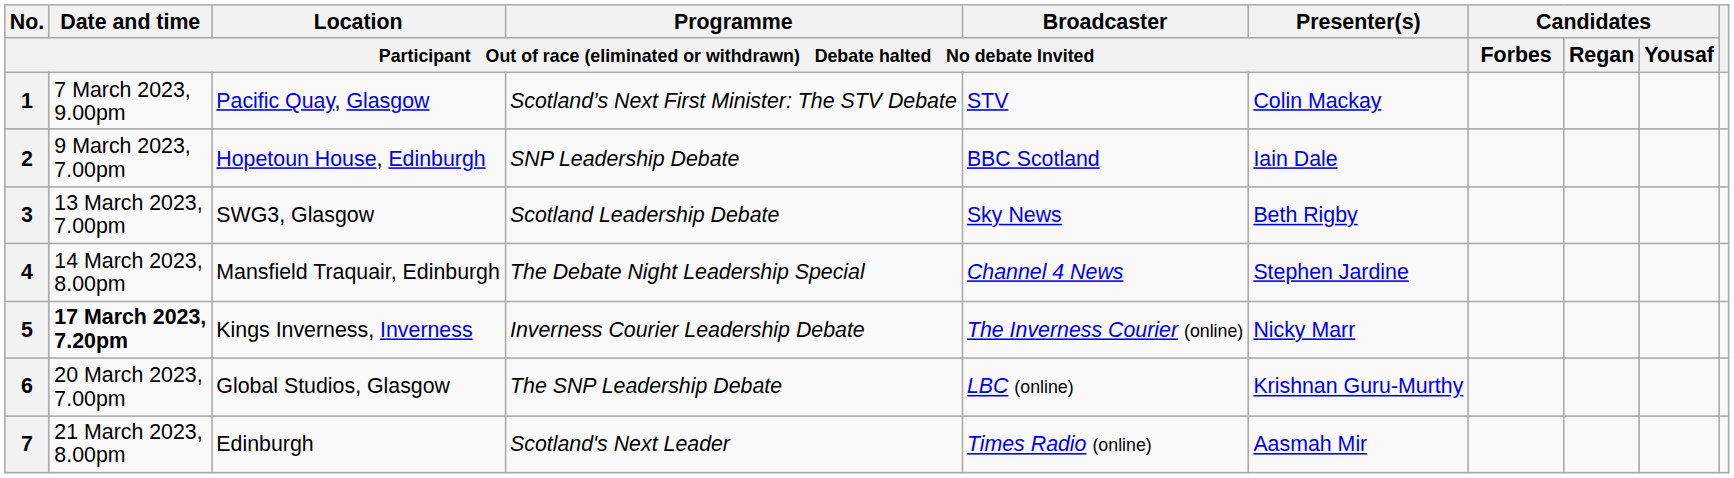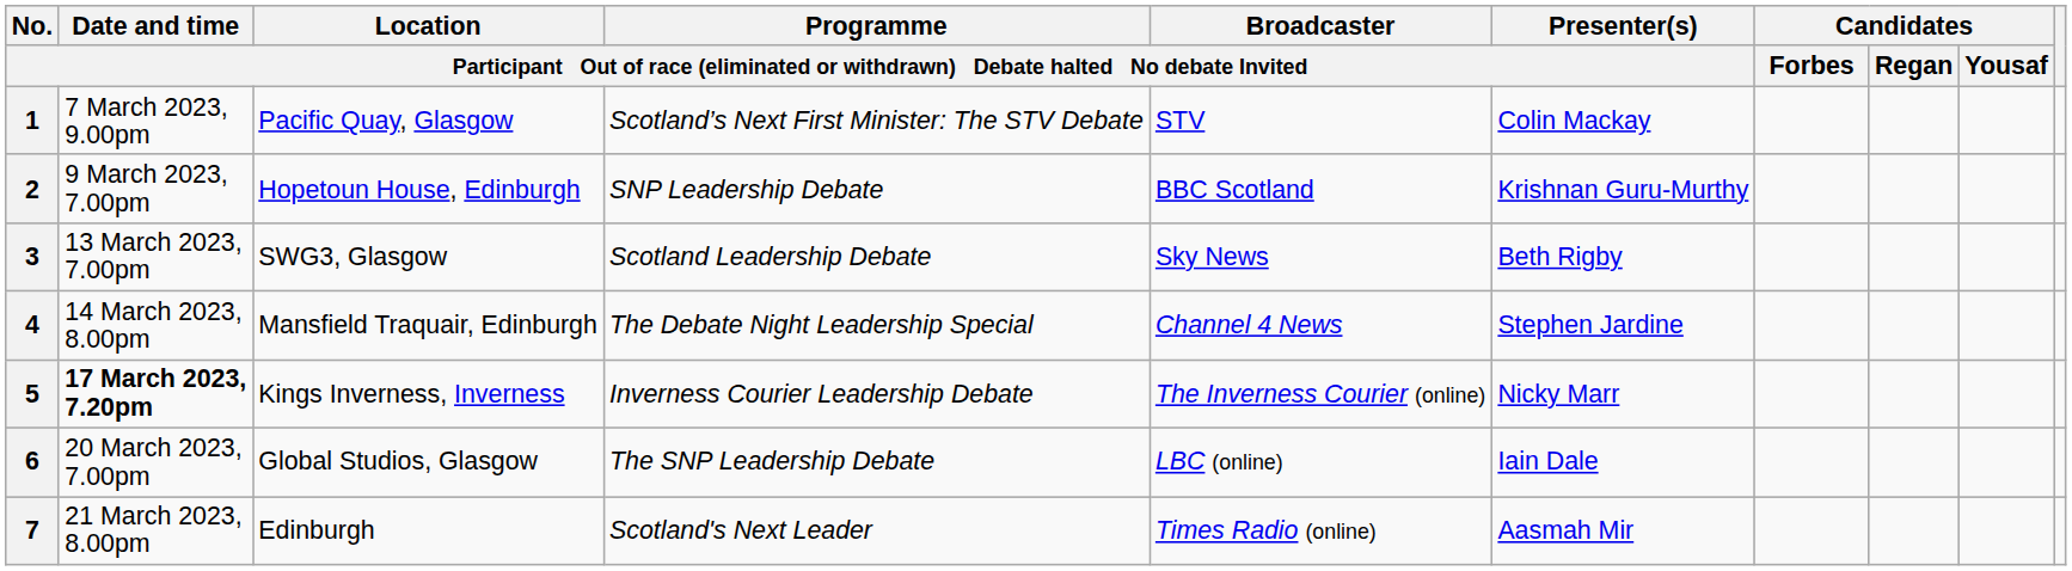2 | column 6: Iain Dale -> Krishnan Guru-Murthy
6 | column 6: Krishnan Guru-Murthy -> Iain Dale
